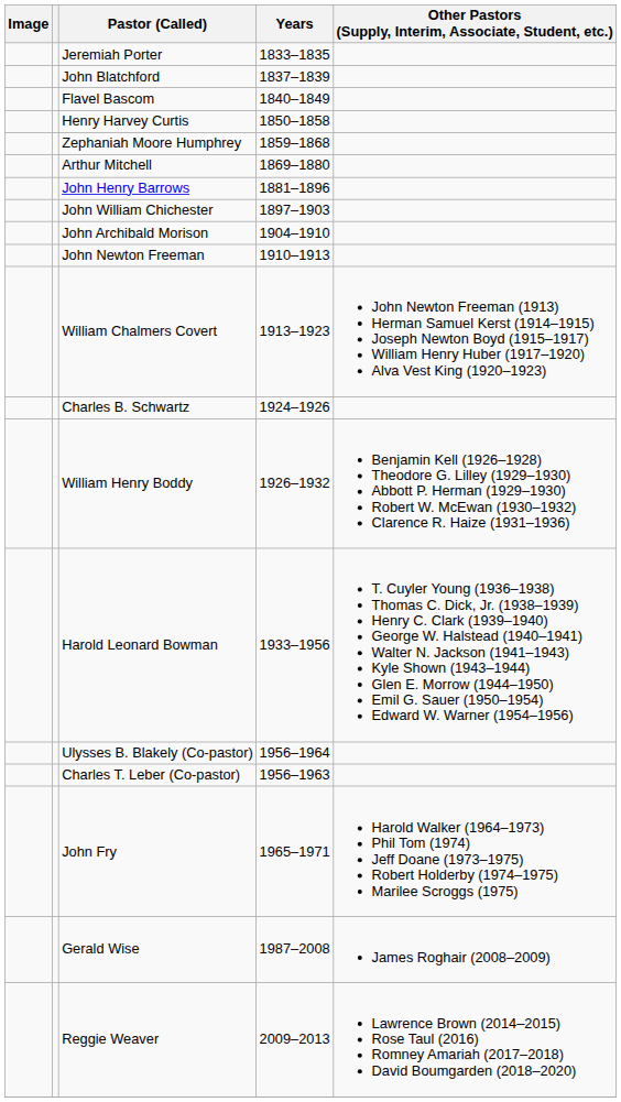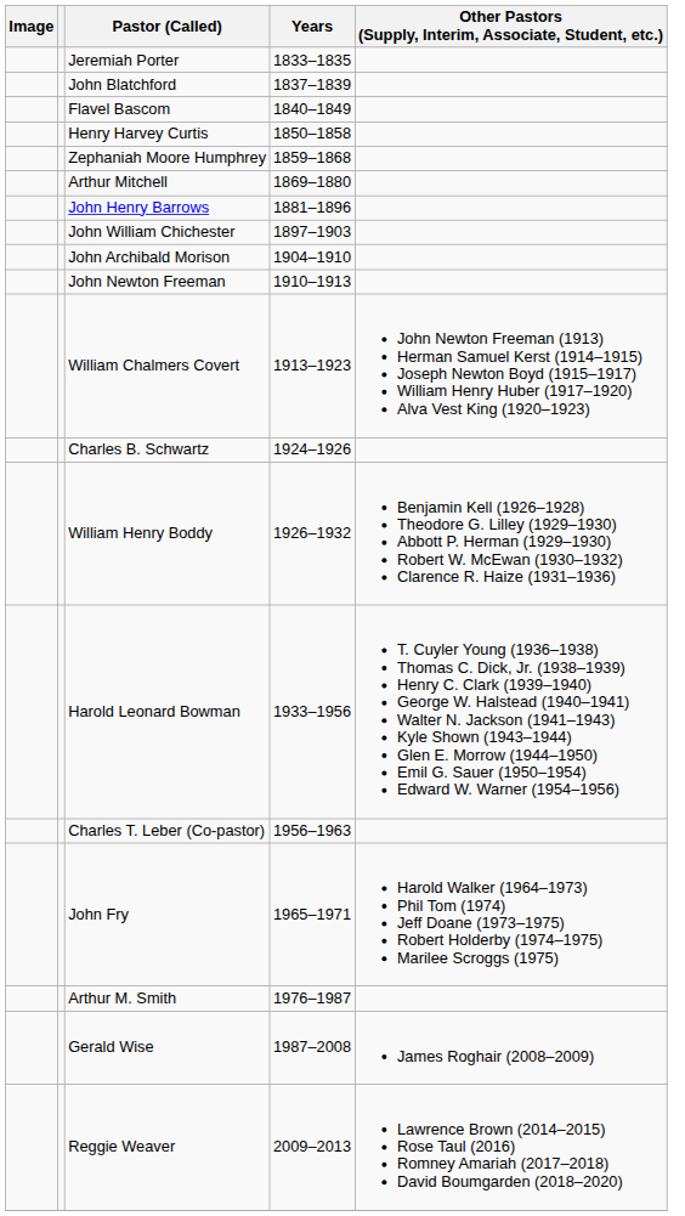- row: Ulysses B. Blakely (Co-pastor) | 1956–1964
+ row: Arthur M. Smith | 1976–1987
